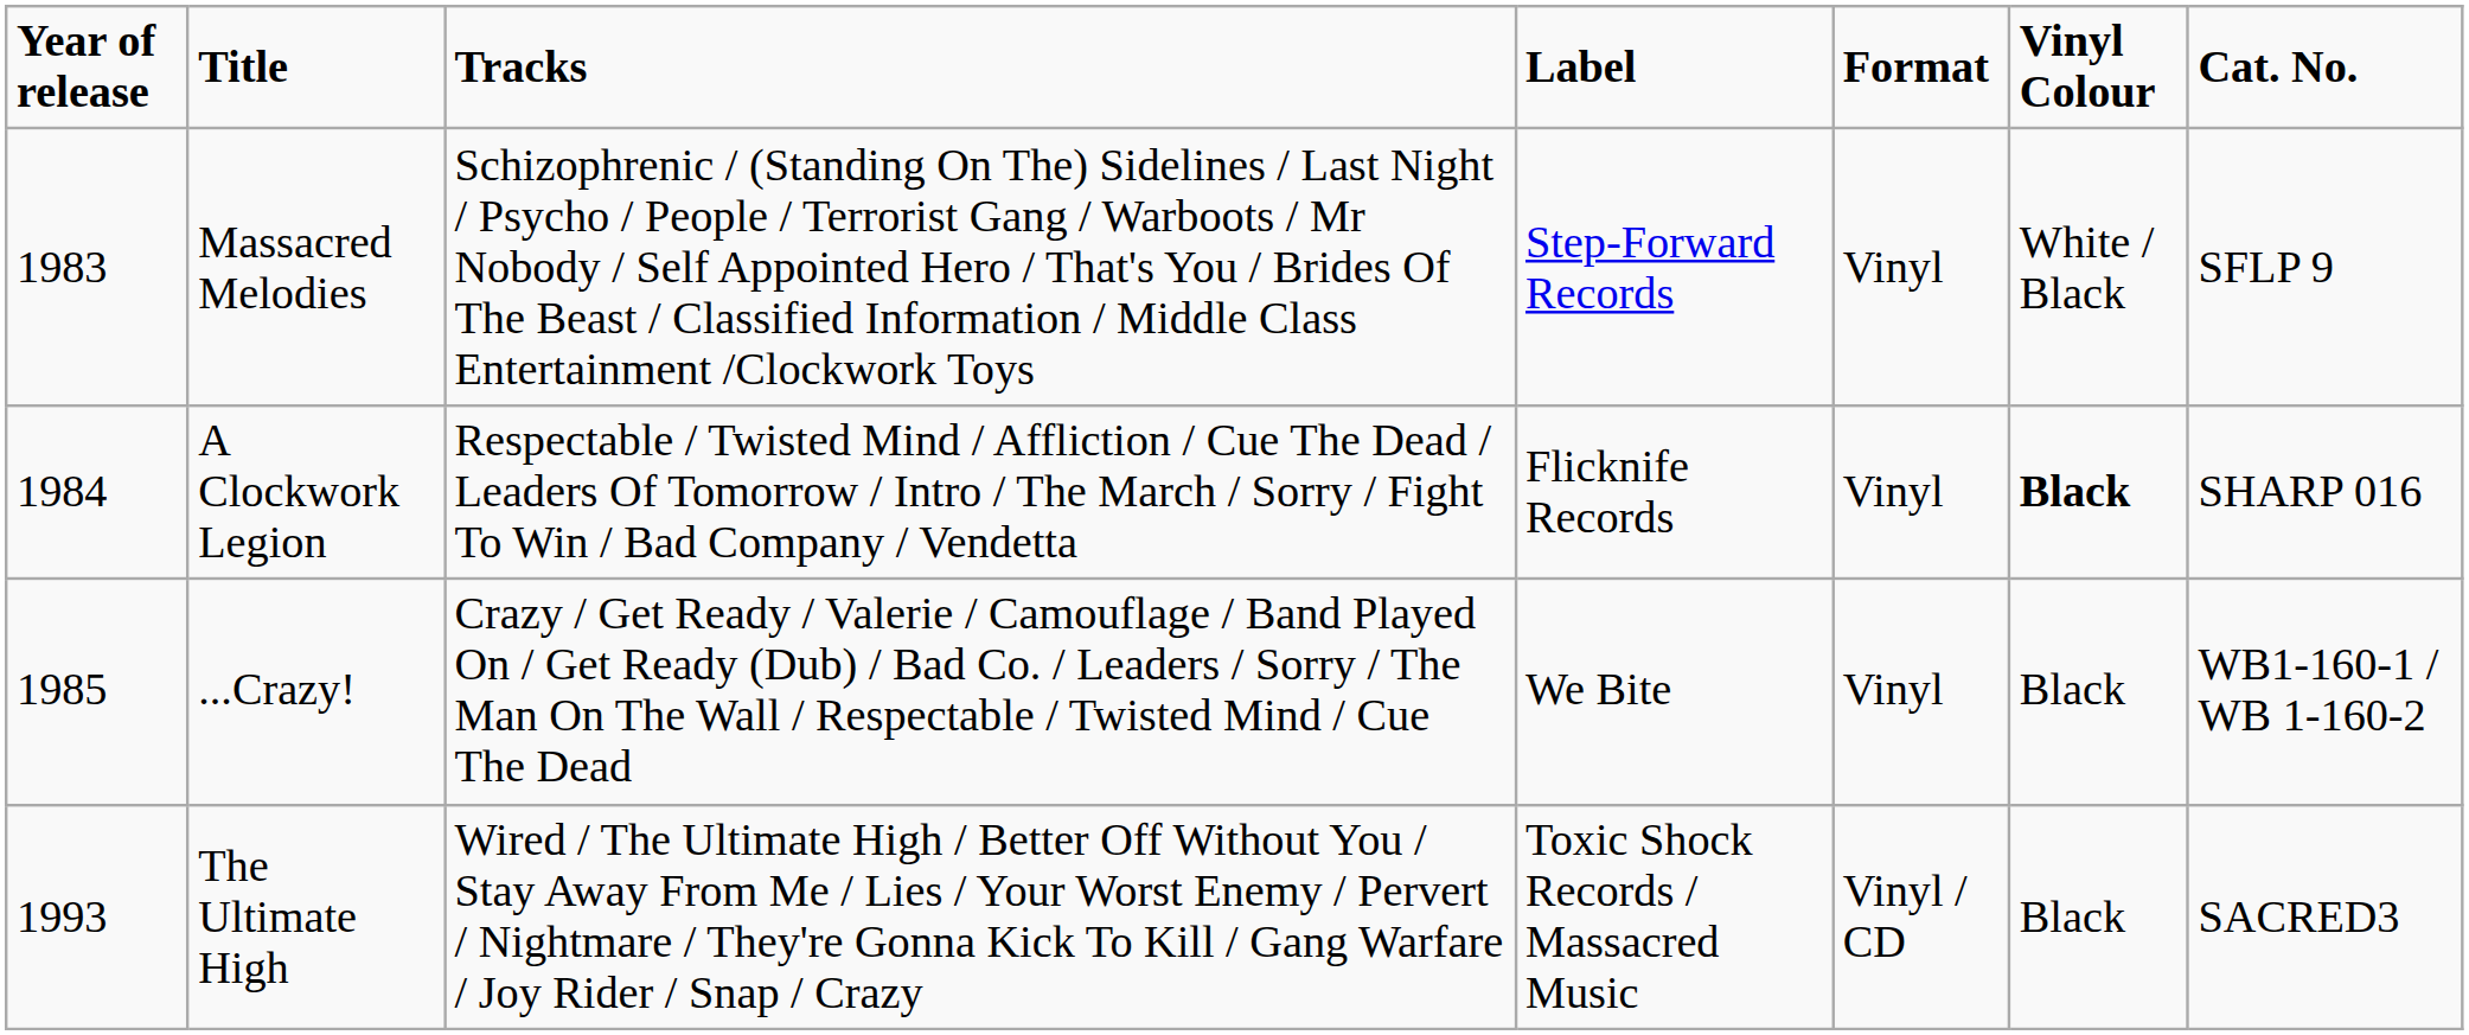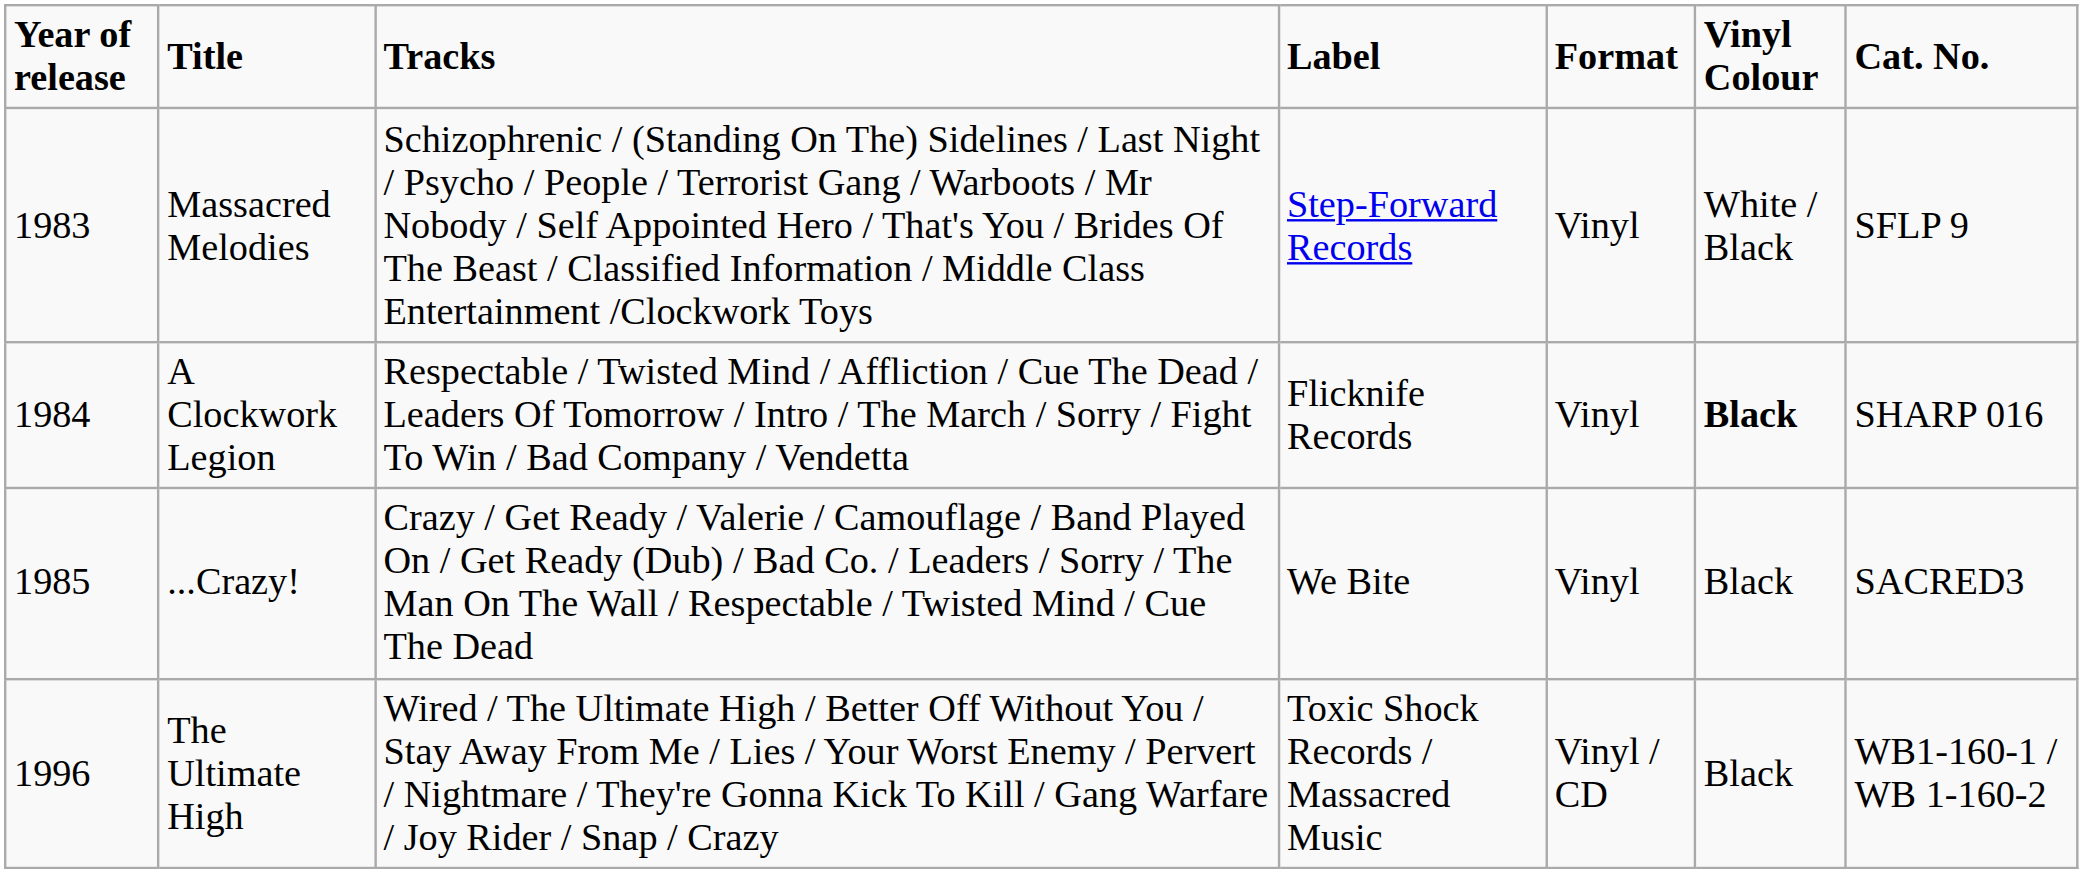...Crazy! | Cat. No.: WB1-160-1 / WB 1-160-2 -> SACRED3
The Ultimate High | Year of release: 1993 -> 1996
The Ultimate High | Cat. No.: SACRED3 -> WB1-160-1 / WB 1-160-2
